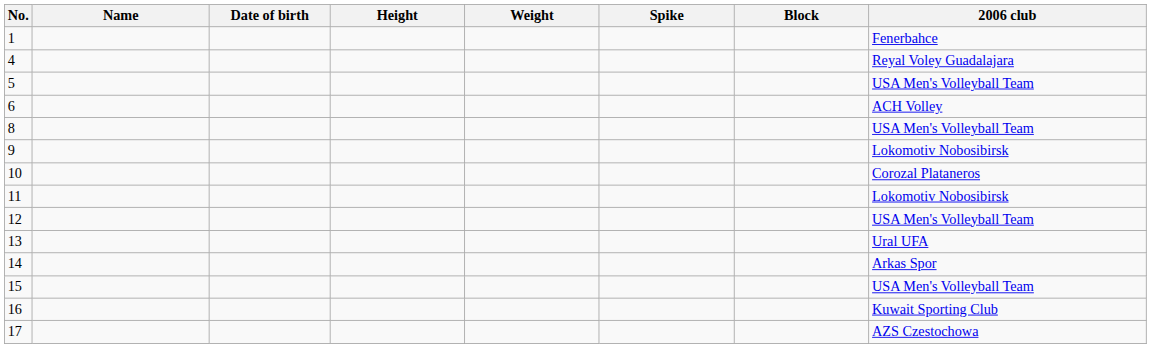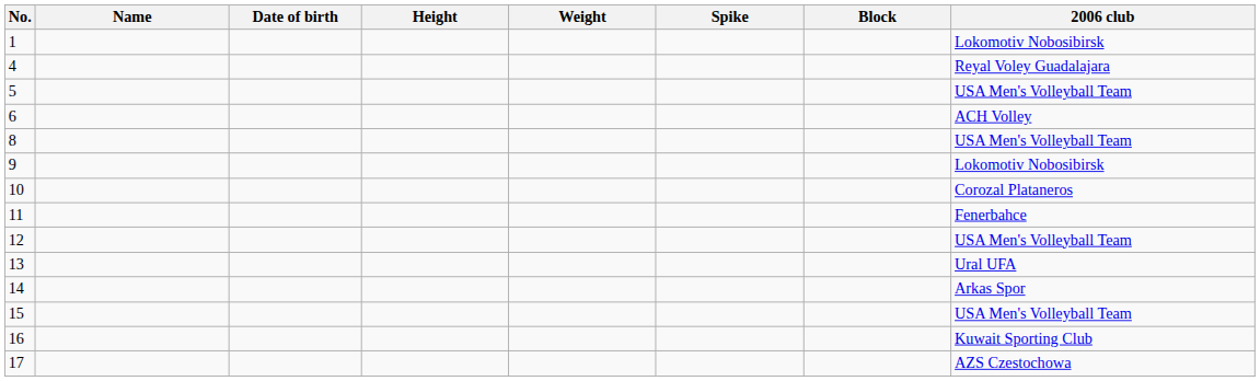1 | 2006 club: Fenerbahce -> Lokomotiv Nobosibirsk
11 | 2006 club: Lokomotiv Nobosibirsk -> Fenerbahce
